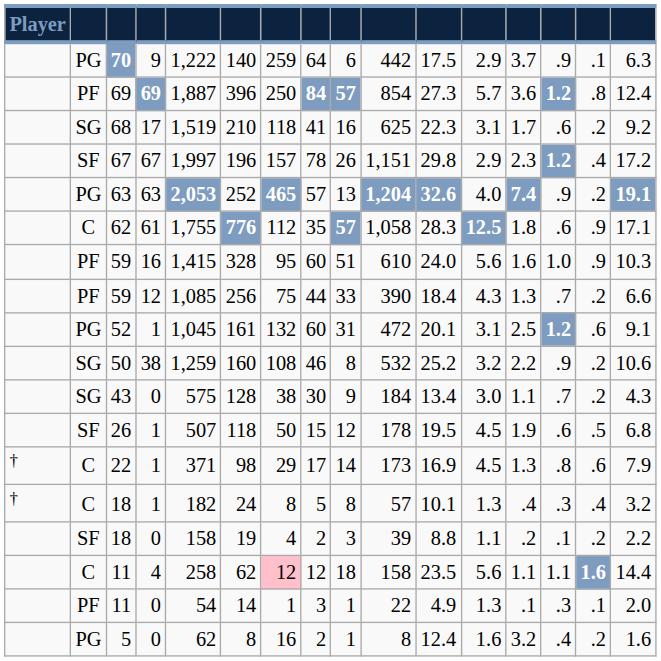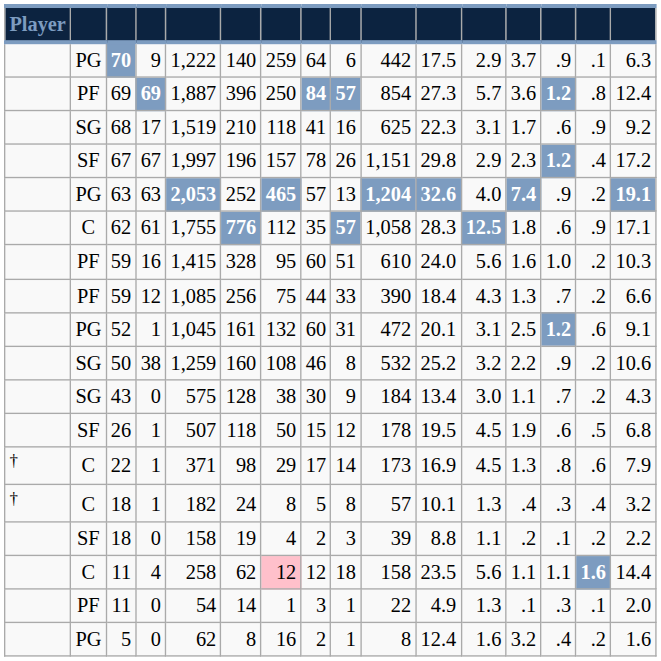68 | column 15: .2 -> .9
59 / 16 | column 15: .9 -> .2
